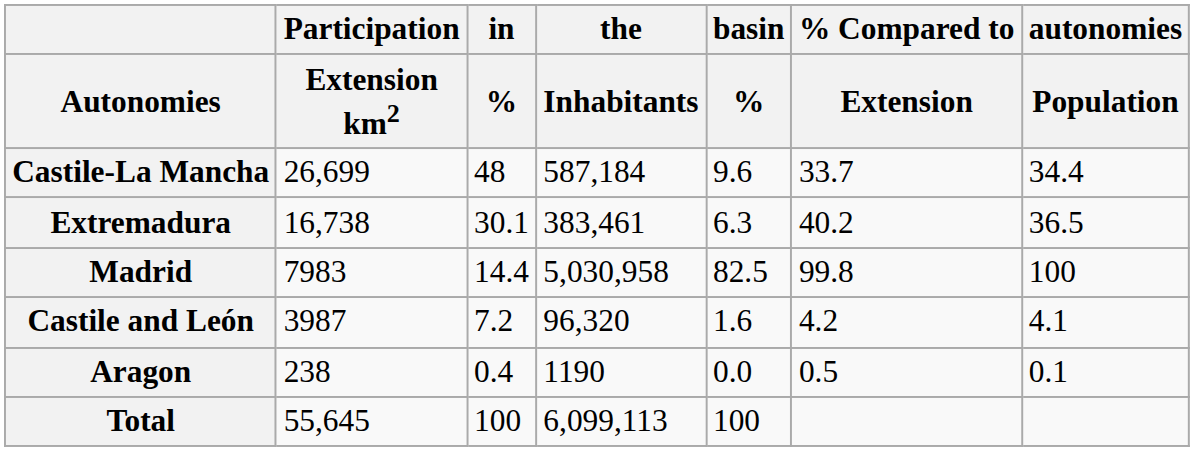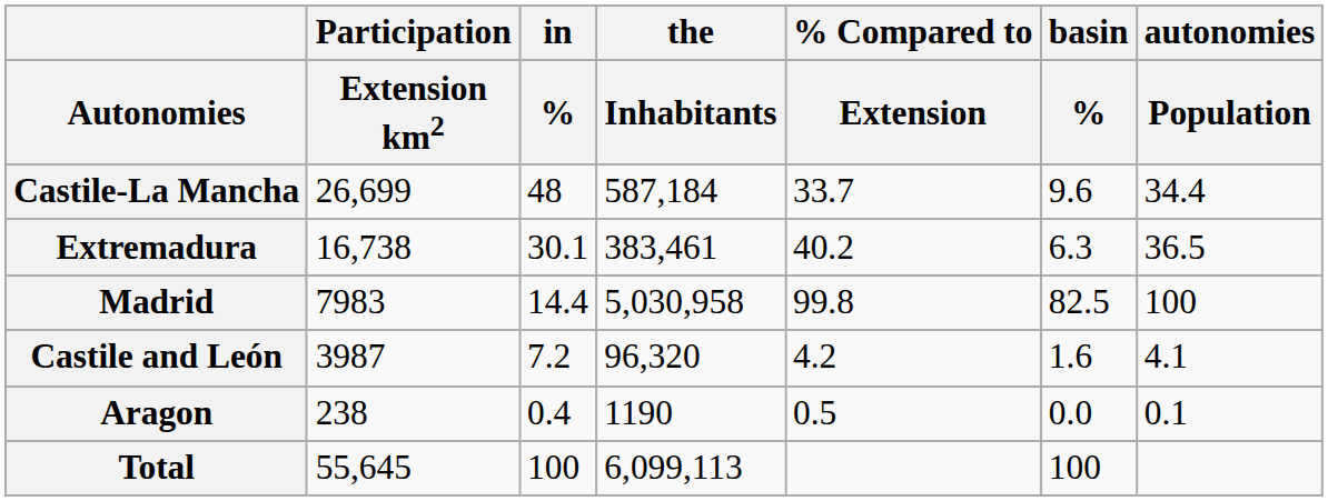columns swapped: basin / % <-> % Compared to / Extension
